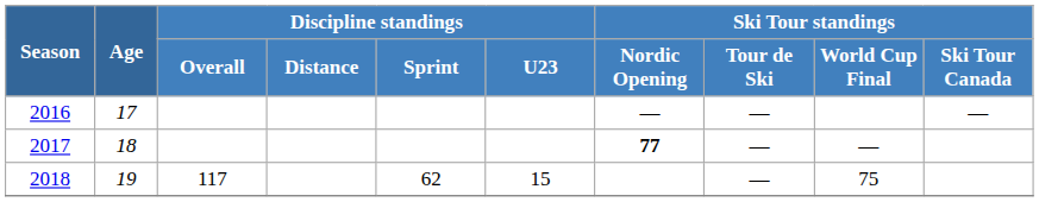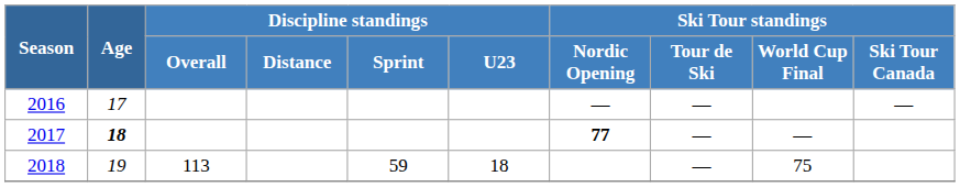2017 | Age: normal -> bold
2018 | Discipline standings / Overall: 117 -> 113
2018 | Discipline standings / Sprint: 62 -> 59
2018 | Discipline standings / U23: 15 -> 18
